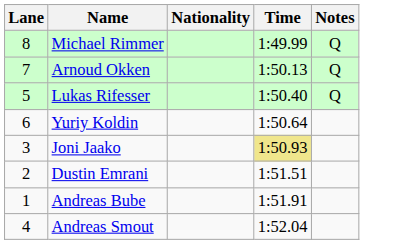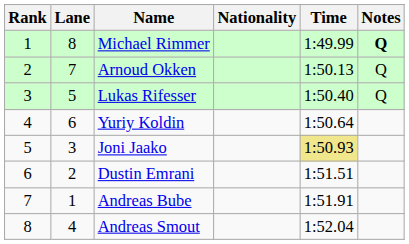+ column: Rank | 1 | 2 | 3 | 4 | 5 | 6 | 7 | 8
Michael Rimmer | Notes: normal -> bold
